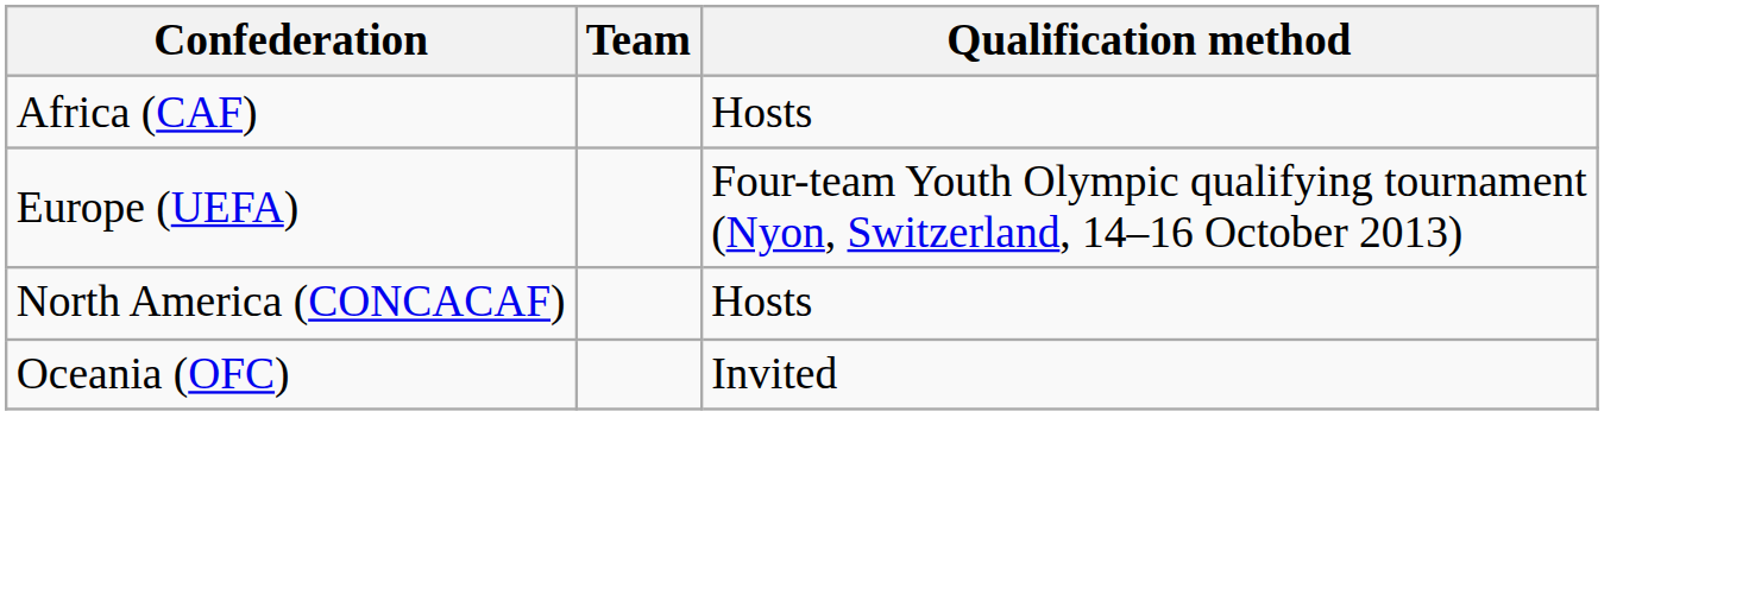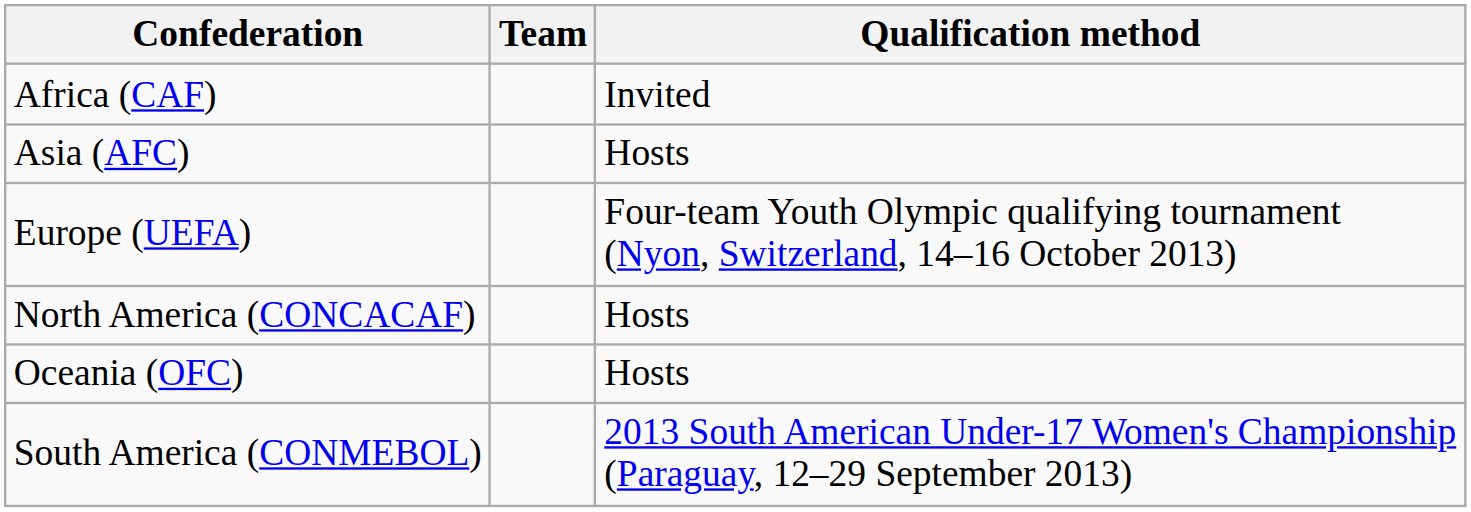Africa (CAF) | Qualification method: Hosts -> Invited
+ row: Asia (AFC) | Hosts
Oceania (OFC) | Qualification method: Invited -> Hosts
+ row: South America (CONMEBOL) | 2013 South American Under-17 Women's Championship (Paraguay, 12–29 September 2013)
